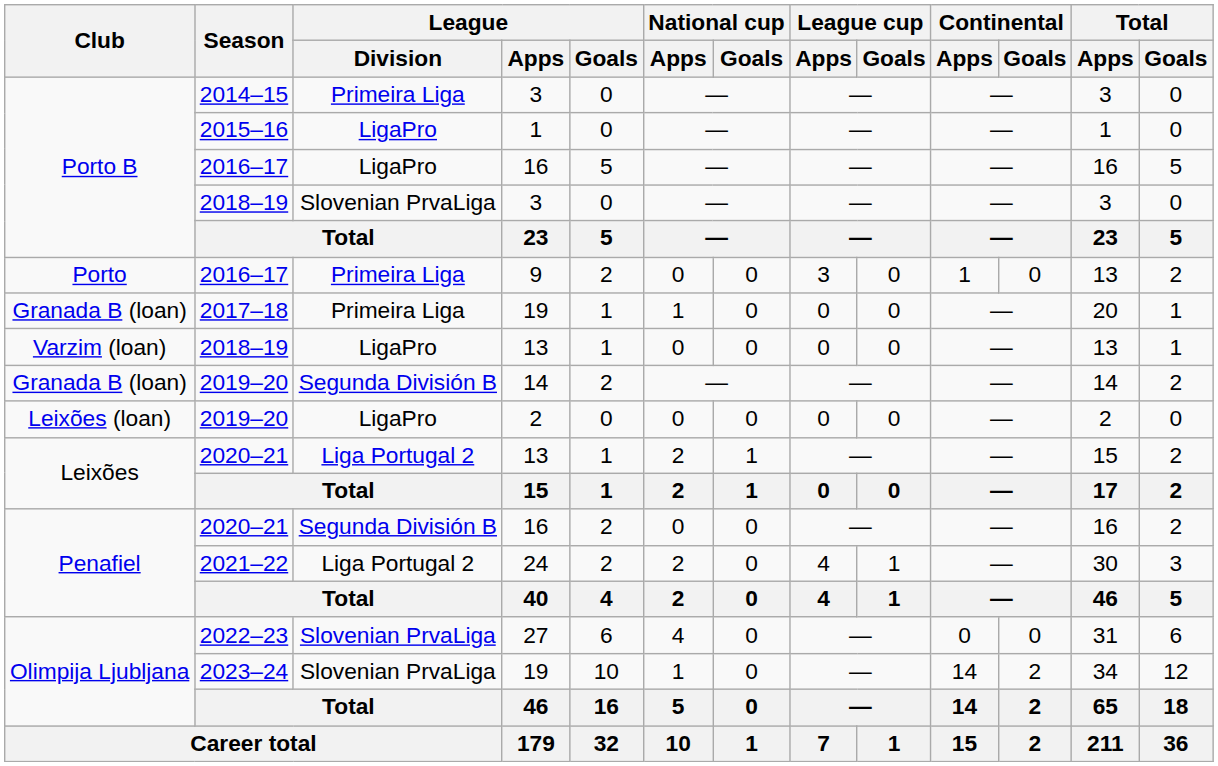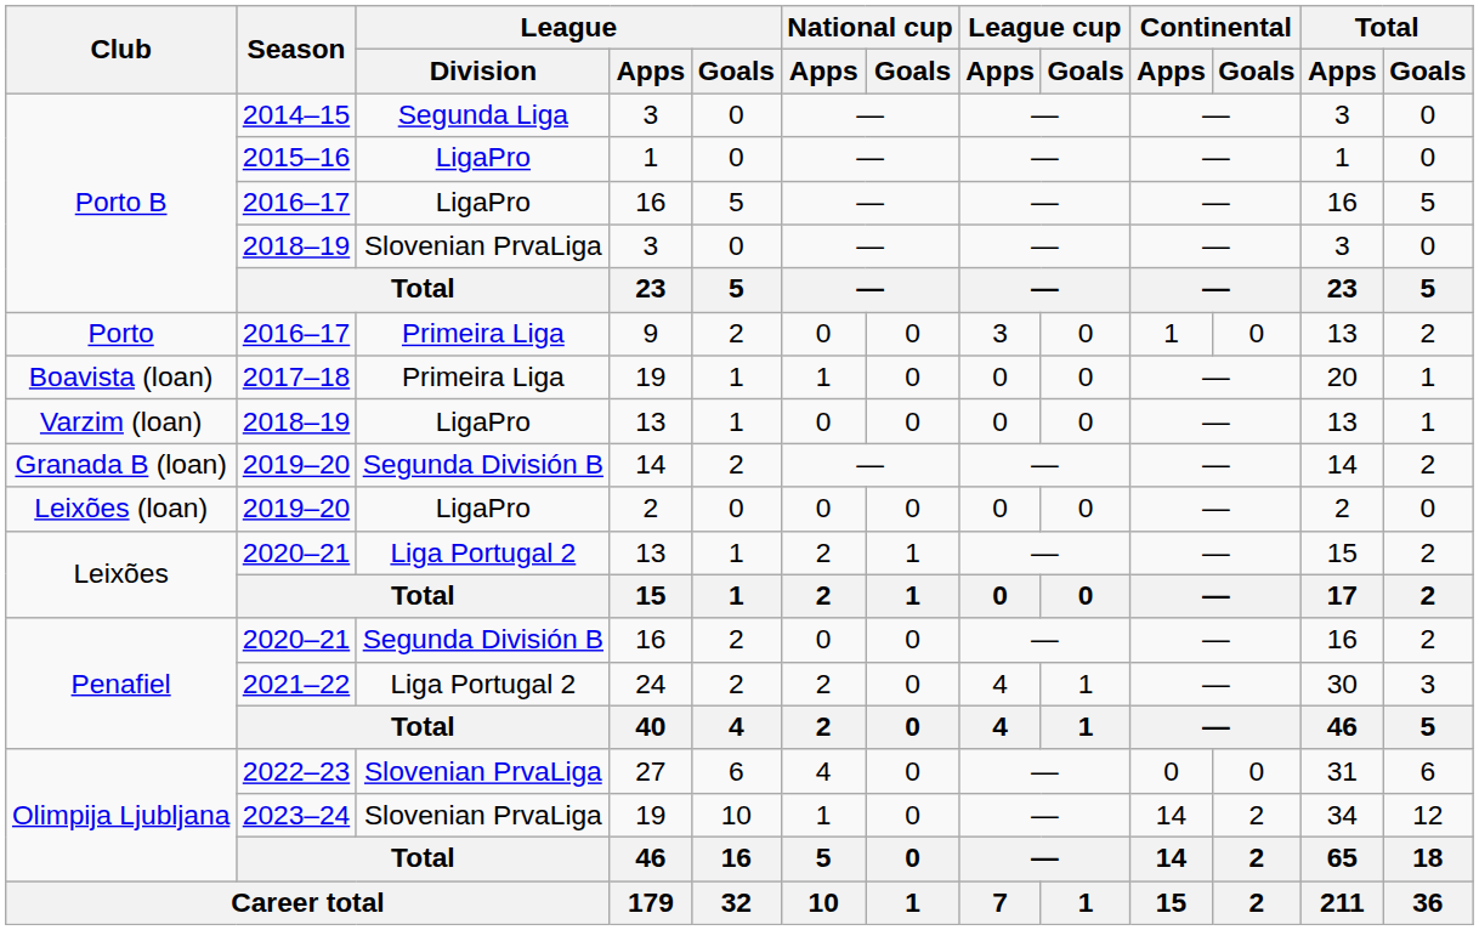2014–15 | League / Division: Primeira Liga -> Segunda Liga
2017–18 | Club: Granada B (loan) -> Boavista (loan)
